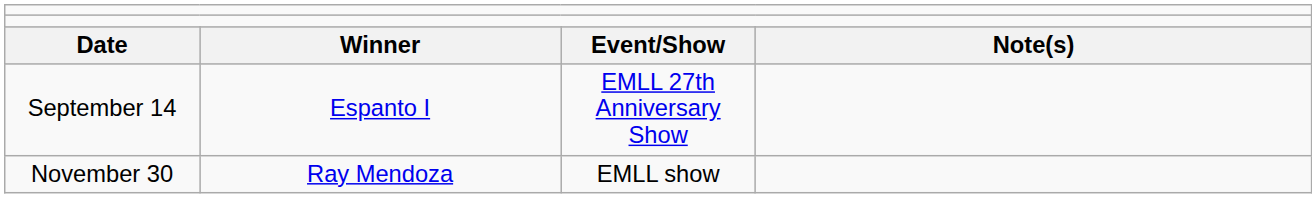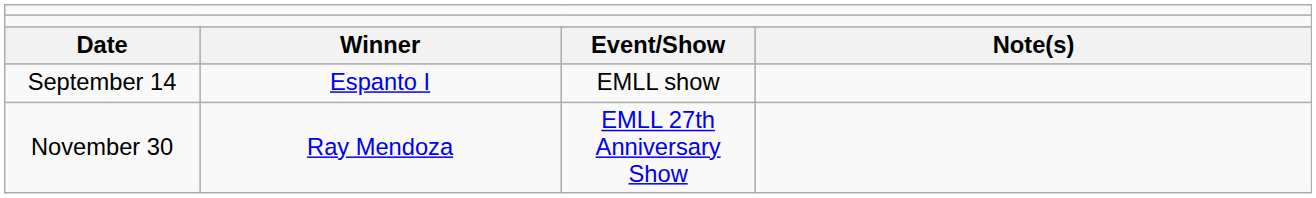September 14 | column 3: EMLL 27th Anniversary Show -> EMLL show
November 30 | column 3: EMLL show -> EMLL 27th Anniversary Show
